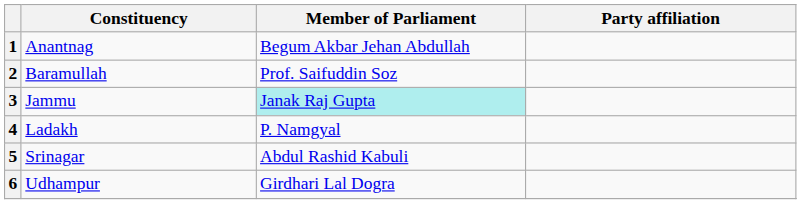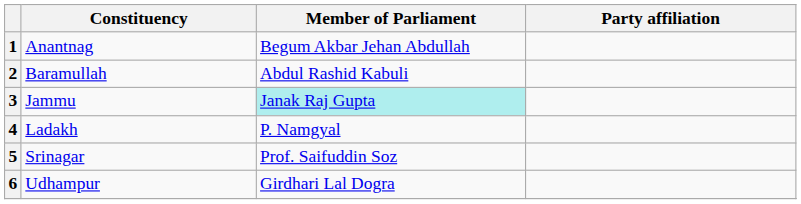2 | Member of Parliament: Prof. Saifuddin Soz -> Abdul Rashid Kabuli
5 | Member of Parliament: Abdul Rashid Kabuli -> Prof. Saifuddin Soz
